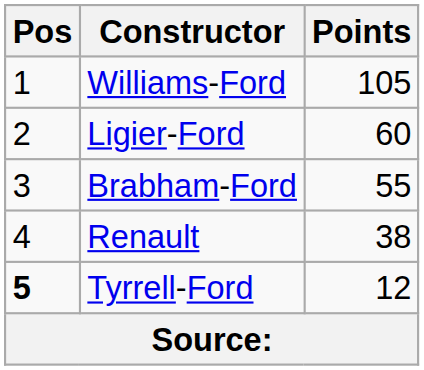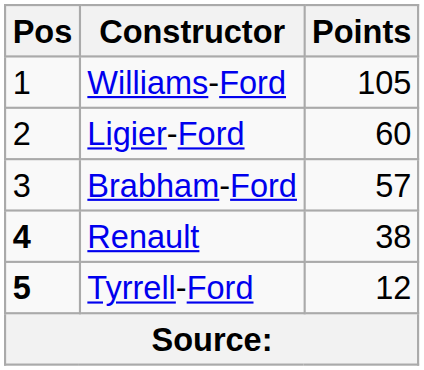Brabham-Ford | Points: 55 -> 57
Renault | Pos: normal -> bold
